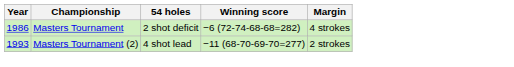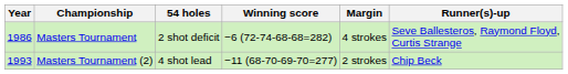+ column: Runner(s)-up | Seve Ballesteros, Raymond Floyd, Curtis Strange | Chip Beck
